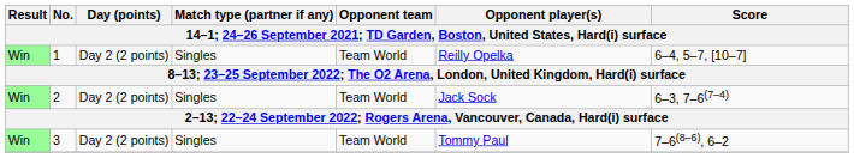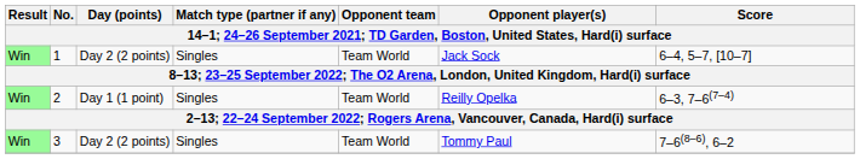1 | Opponent player(s): Reilly Opelka -> Jack Sock
2 | Day (points): Day 2 (2 points) -> Day 1 (1 point)
2 | Opponent player(s): Jack Sock -> Reilly Opelka
